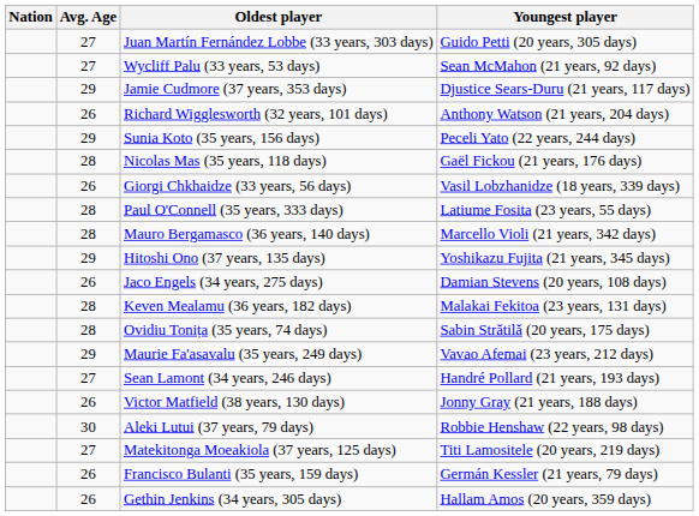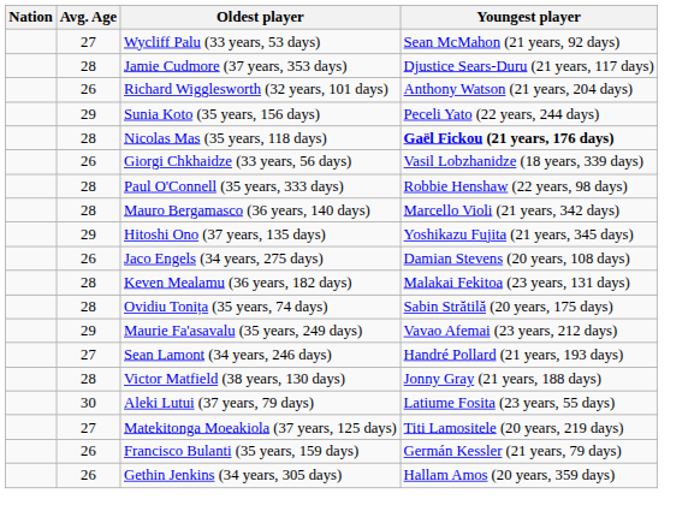- row: 27 | Juan Martín Fernández Lobbe (33 years, 303 days) | Guido Petti (20 years, 305 days)
Jamie Cudmore (37 years, 353 days) | Avg. Age: 29 -> 28
Nicolas Mas (35 years, 118 days) | Youngest player: normal -> bold
Paul O'Connell (35 years, 333 days) | Youngest player: Latiume Fosita (23 years, 55 days) -> Robbie Henshaw (22 years, 98 days)
Victor Matfield (38 years, 130 days) | Avg. Age: 26 -> 28
Aleki Lutui (37 years, 79 days) | Youngest player: Robbie Henshaw (22 years, 98 days) -> Latiume Fosita (23 years, 55 days)
